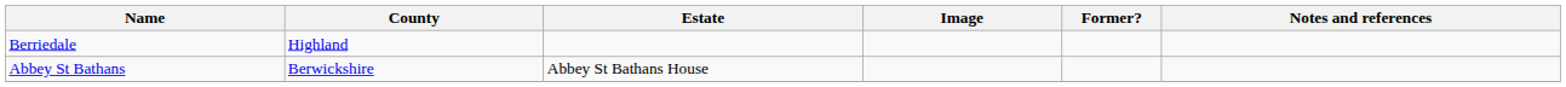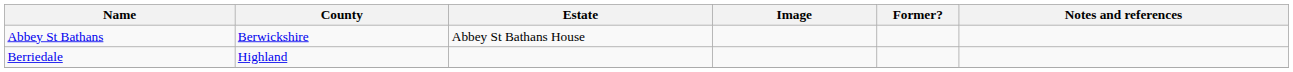rows swapped: Abbey St Bathans <-> Berriedale
